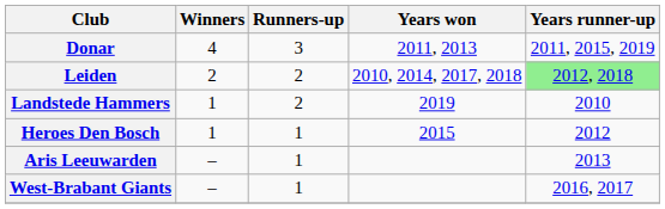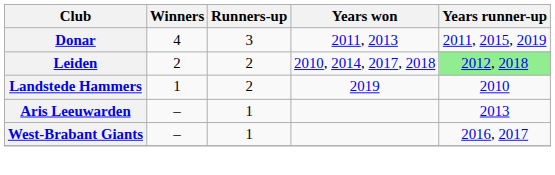- row: Heroes Den Bosch | 1 | 1 | 2015 | 2012
